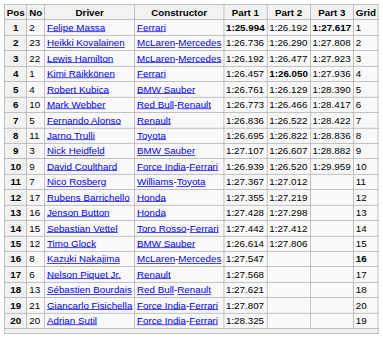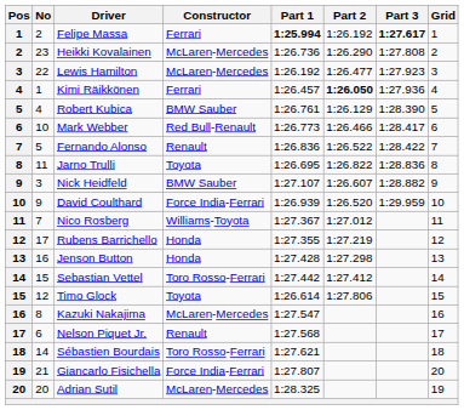Timo Glock | Constructor: BMW Sauber -> Toyota
Kazuki Nakajima | Grid: bold -> normal
Sébastien Bourdais | No: 13 -> 14
Sébastien Bourdais | Constructor: Red Bull-Renault -> Toro Rosso-Ferrari
Adrian Sutil | Constructor: Force India-Ferrari -> McLaren-Mercedes
